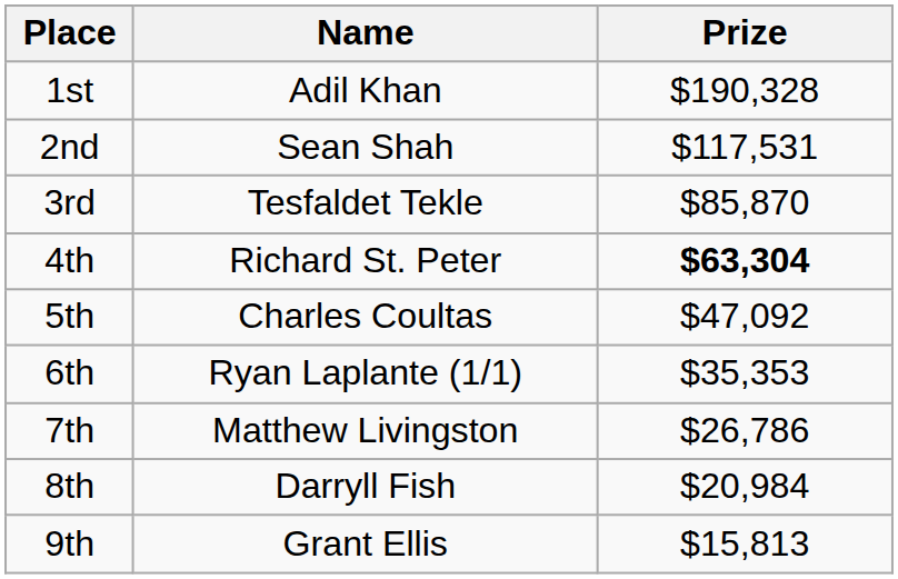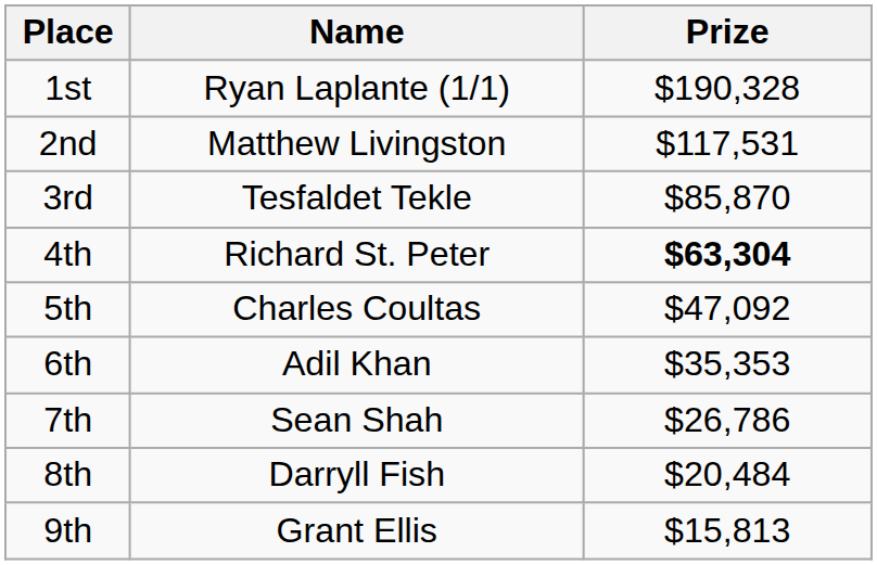1st | Name: Adil Khan -> Ryan Laplante (1/1)
2nd | Name: Sean Shah -> Matthew Livingston
6th | Name: Ryan Laplante (1/1) -> Adil Khan
7th | Name: Matthew Livingston -> Sean Shah
8th | Prize: $20,984 -> $20,484
